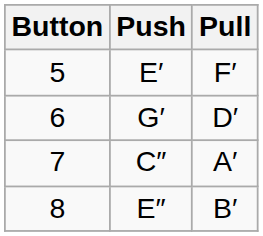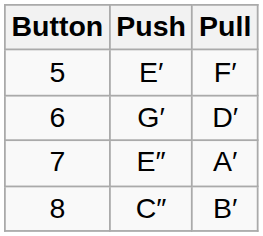7 | Push: C″ -> E″
8 | Push: E″ -> C″
